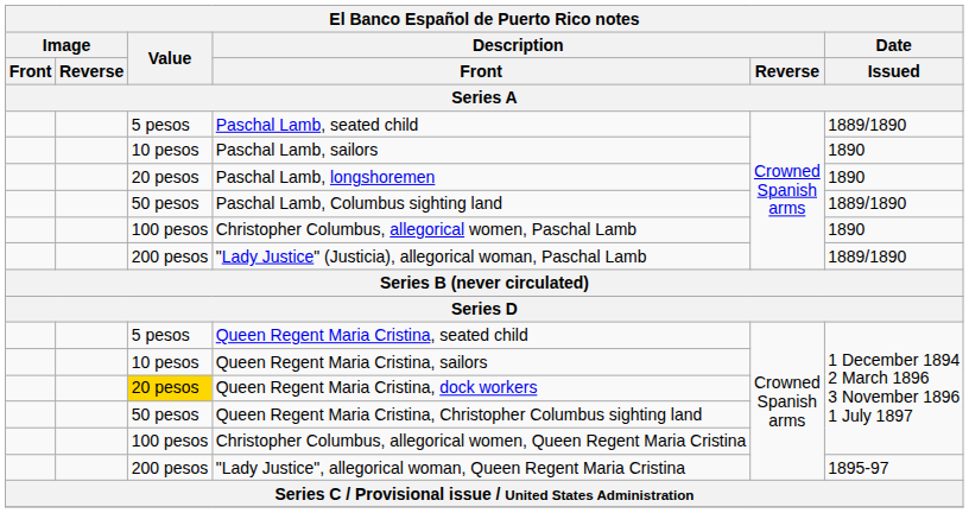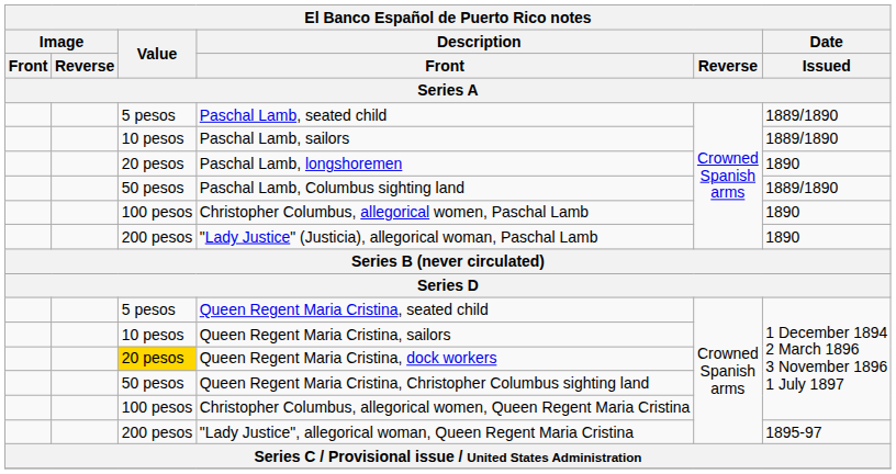Paschal Lamb, sailors | Date / Issued: 1890 -> 1889/1890
"Lady Justice" (Justicia), allegorical woman, Paschal Lamb | Date / Issued: 1889/1890 -> 1890
